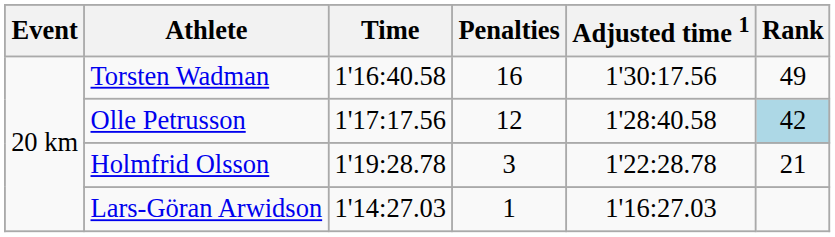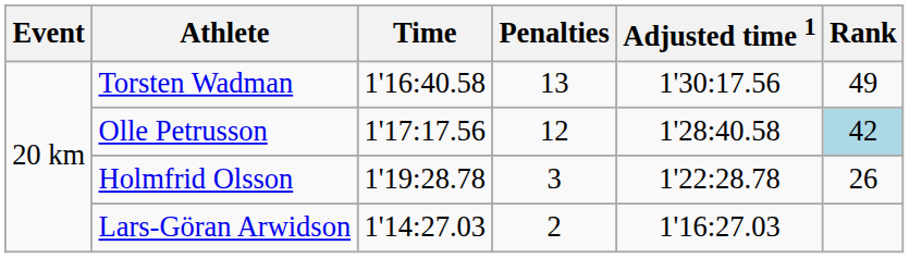Torsten Wadman | Penalties: 16 -> 13
Holmfrid Olsson | Rank: 21 -> 26
Lars-Göran Arwidson | Penalties: 1 -> 2
